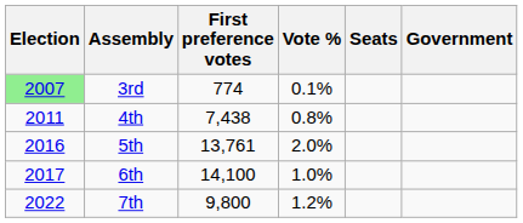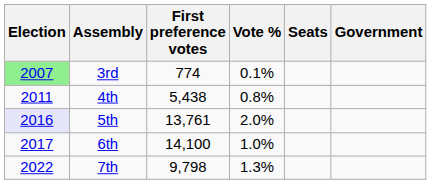4th | First preference votes: 7,438 -> 5,438
5th | Election: no background -> lavender background
7th | First preference votes: 9,800 -> 9,798
7th | Vote %: 1.2% -> 1.3%
